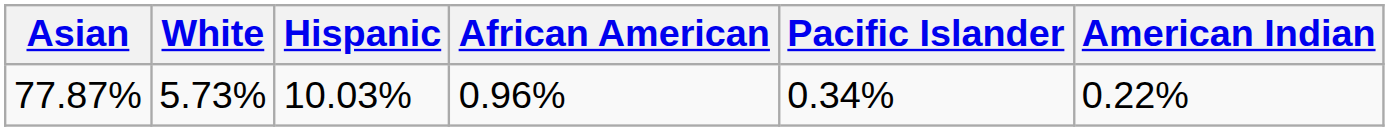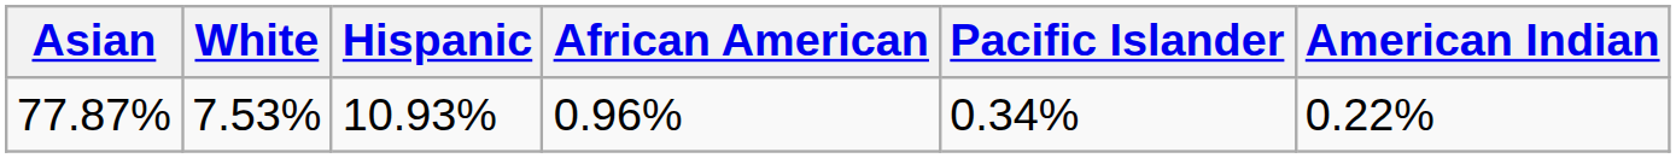77.87% | White: 5.73% -> 7.53%
77.87% | Hispanic: 10.03% -> 10.93%
